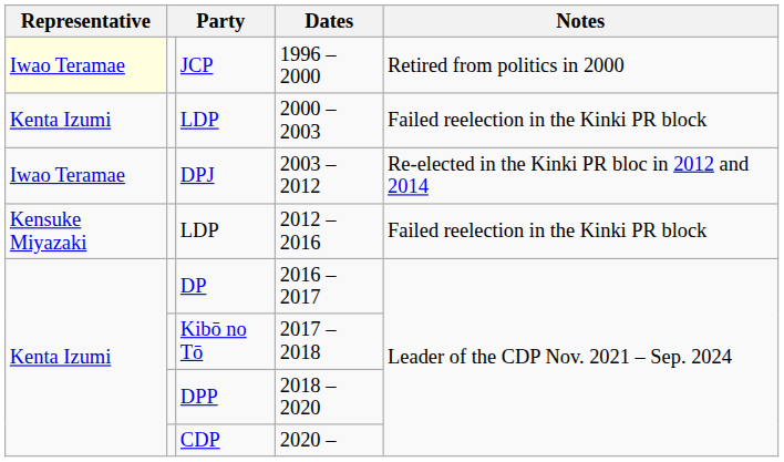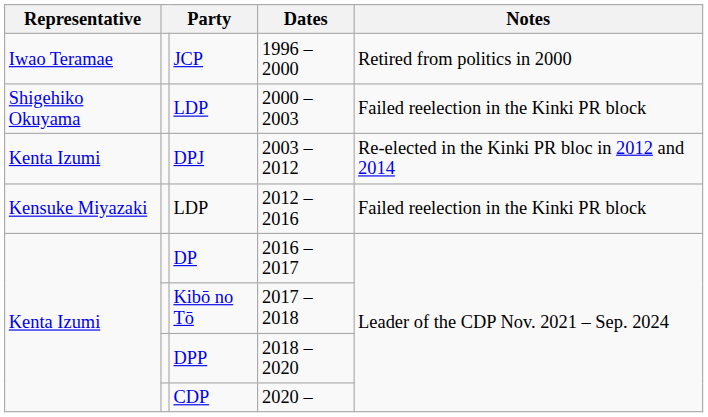1996 – 2000 | Representative: lightyellow background -> no background
2000 – 2003 | Representative: Kenta Izumi -> Shigehiko Okuyama
2003 – 2012 | Representative: Iwao Teramae -> Kenta Izumi
